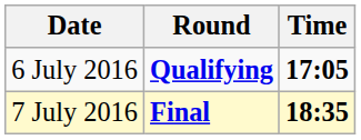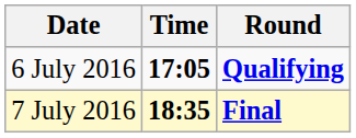columns swapped: Time <-> Round
